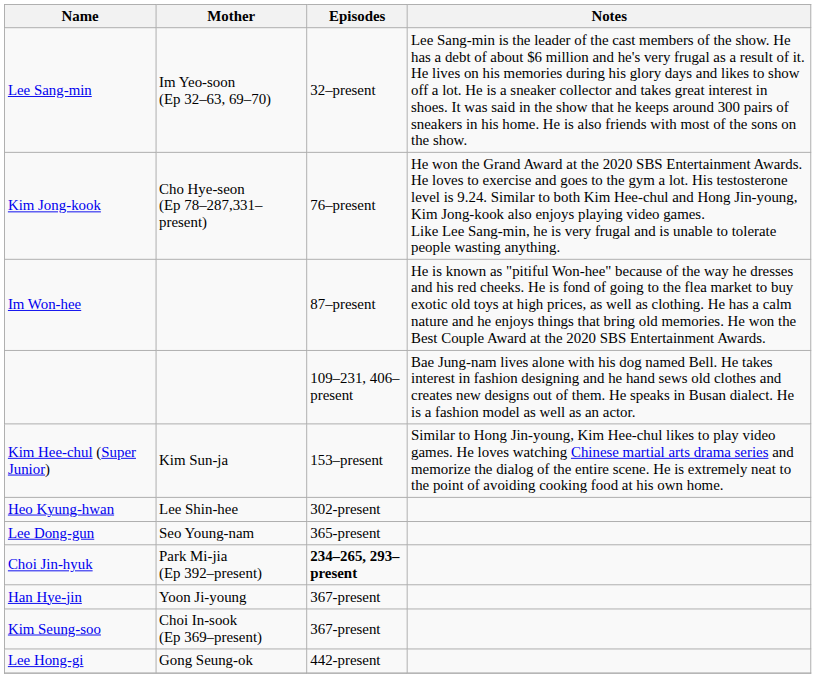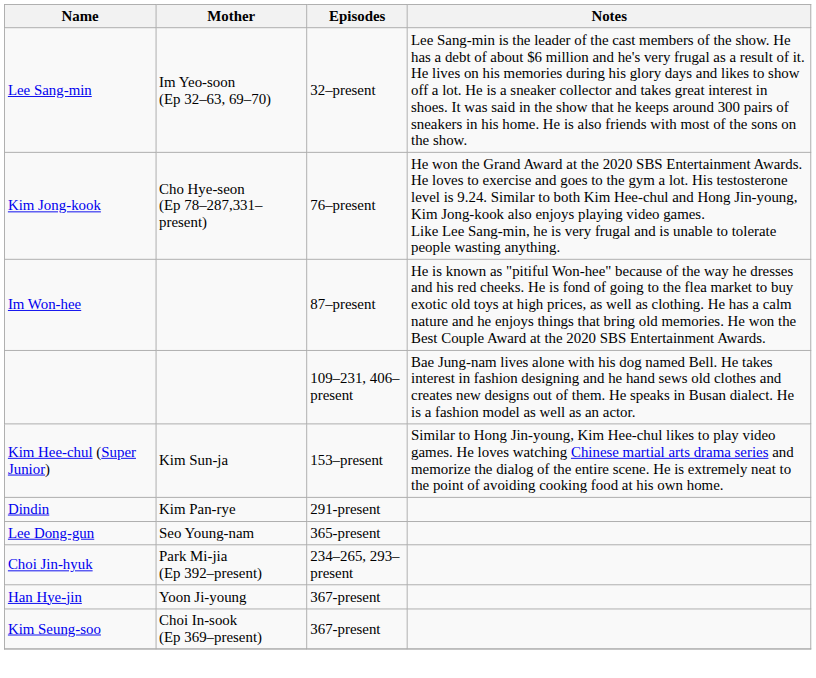+ row: Dindin | Kim Pan-rye | 291-present
- row: Heo Kyung-hwan | Lee Shin-hee | 302-present
Choi Jin-hyuk | Episodes: bold -> normal
- row: Lee Hong-gi | Gong Seung-ok | 442-present
